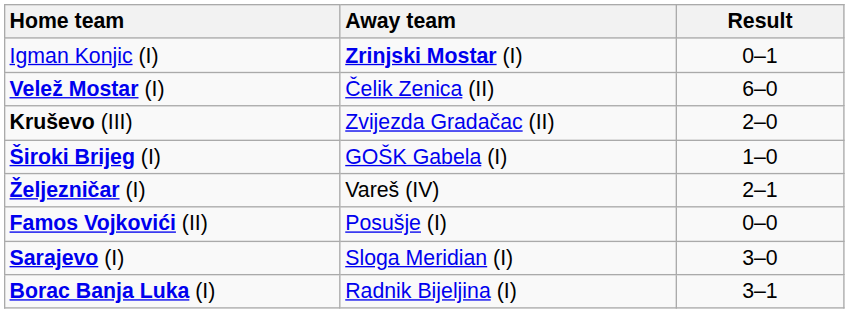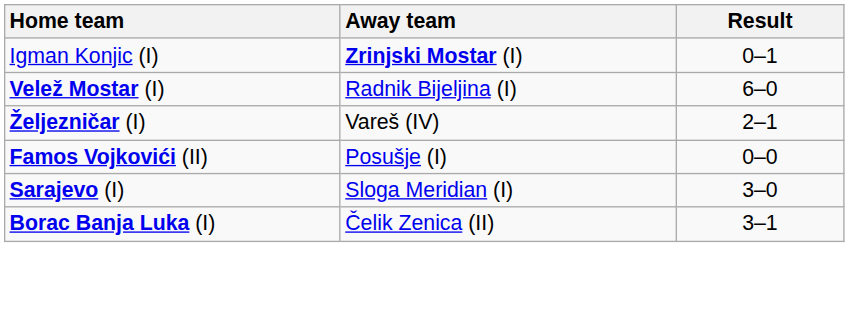Velež Mostar (I) | Away team: Čelik Zenica (II) -> Radnik Bijeljina (I)
- row: Kruševo (III) | Zvijezda Gradačac (II) | 2–0
- row: Široki Brijeg (I) | GOŠK Gabela (I) | 1–0
Borac Banja Luka (I) | Away team: Radnik Bijeljina (I) -> Čelik Zenica (II)
